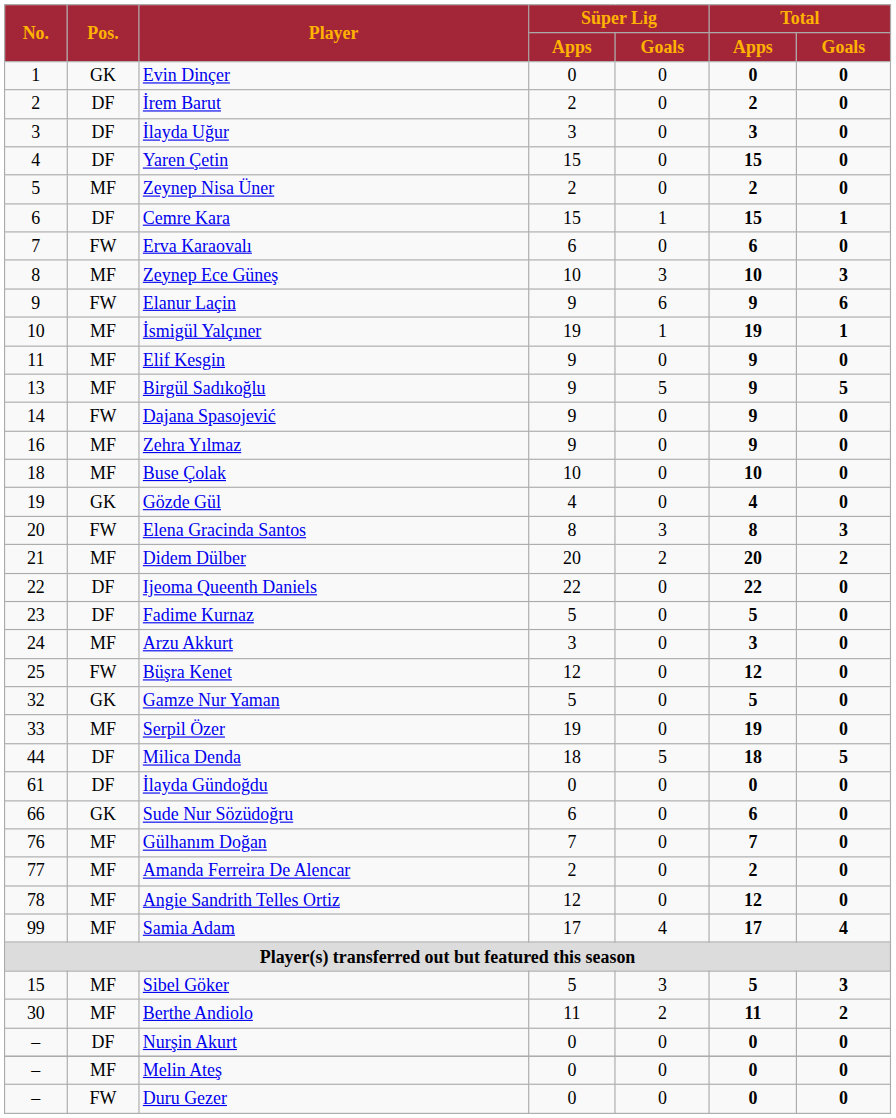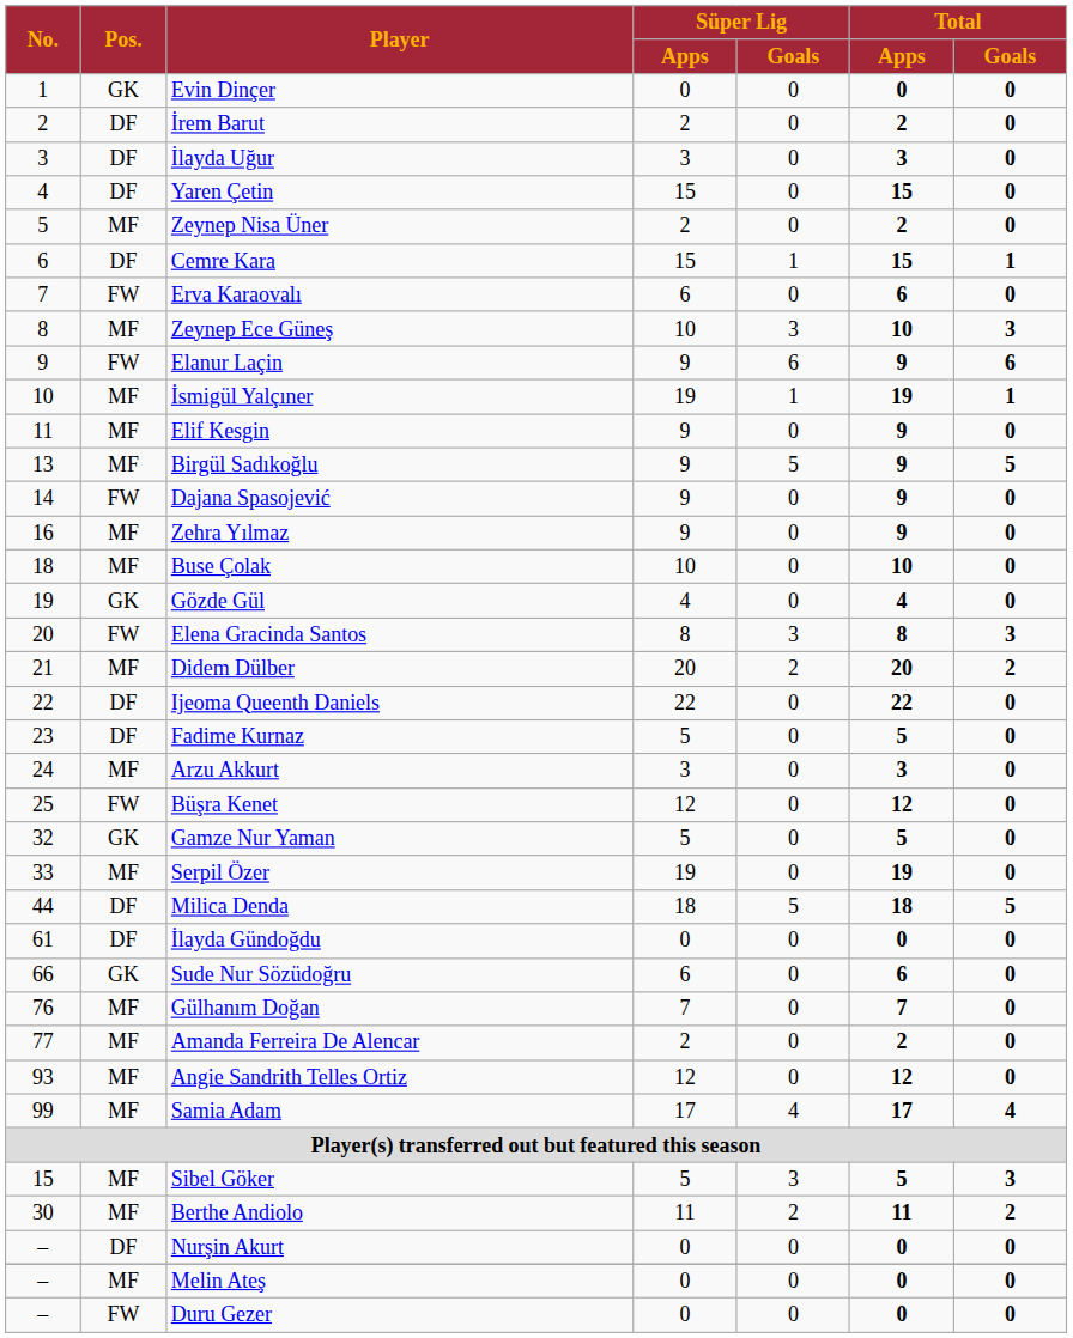Angie Sandrith Telles Ortiz | No.: 78 -> 93
